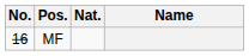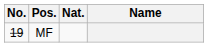MF | No.: 16 -> 19
